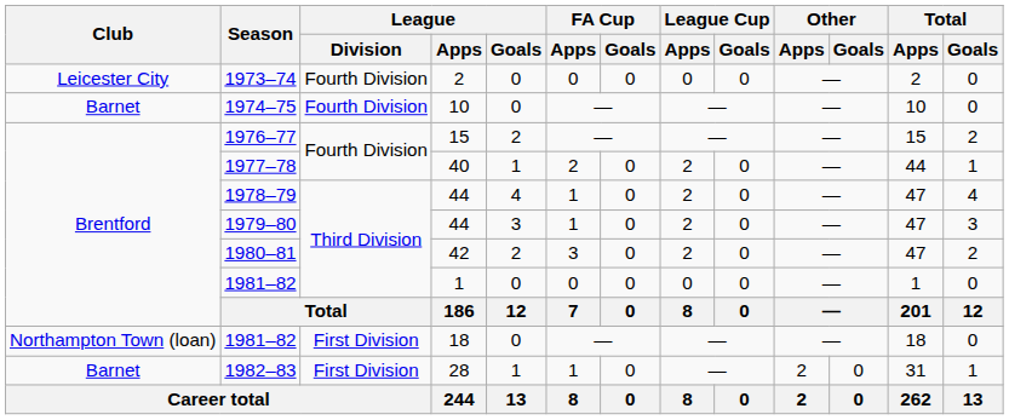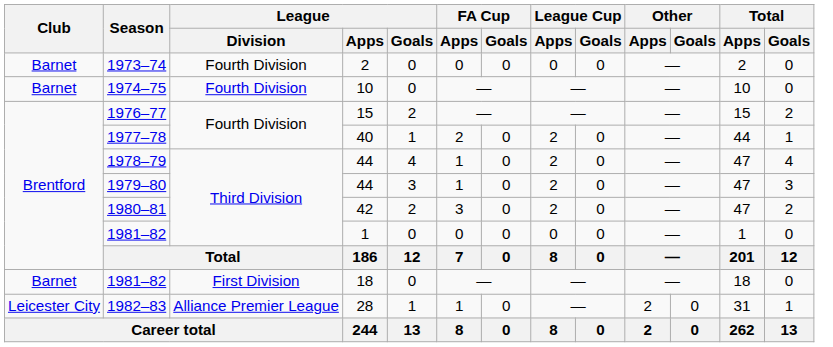1973–74 | Club: Leicester City -> Barnet
1981–82 / 18 | Club: Northampton Town (loan) -> Barnet
1982–83 | Club: Barnet -> Leicester City
1982–83 | League / Division: First Division -> Alliance Premier League
